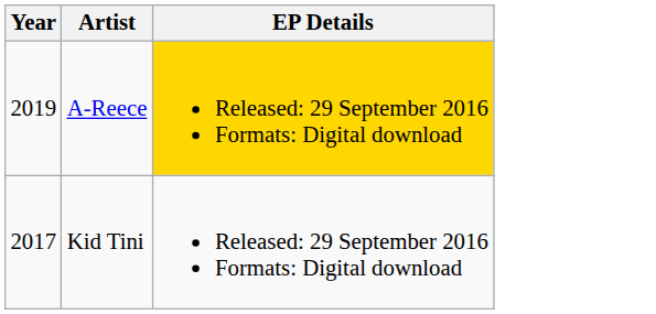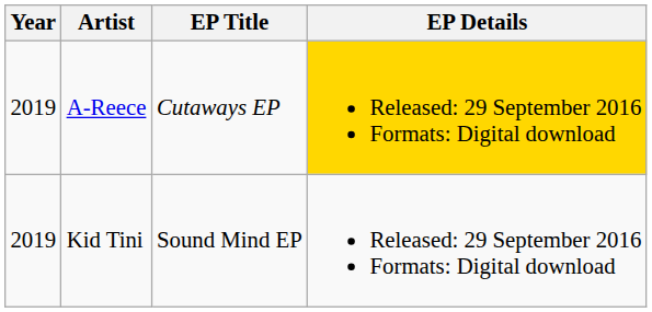+ column: EP Title | Cutaways EP | Sound Mind EP
Kid Tini | Year: 2017 -> 2019
